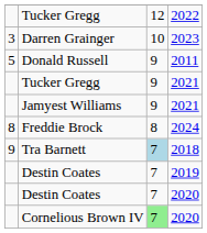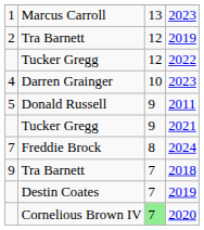+ row: 1 | Marcus Carroll | 13 | 2023
+ row: 2 | Tra Barnett | 12 | 2019
Darren Grainger | column 1: 3 -> 4
- row: Jamyest Williams | 9 | 2021
Freddie Brock | column 1: 8 -> 7
Tra Barnett / 2018 | column 3: lightblue background -> no background
- row: Destin Coates | 7 | 2020
